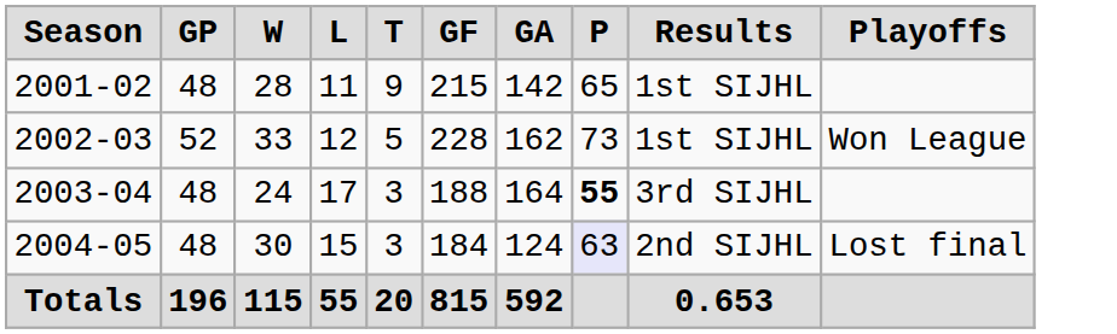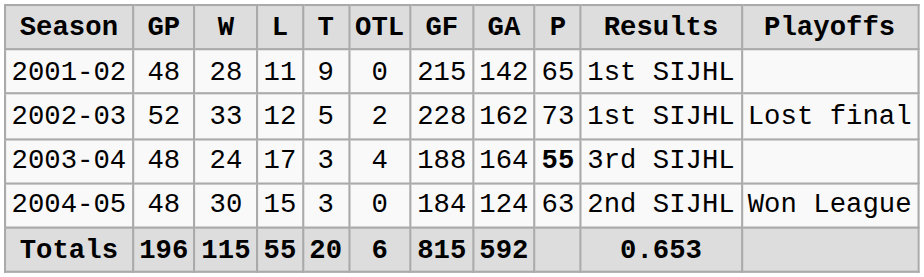+ column: OTL | 0 | 2 | 4 | 0 | 6
2002-03 | Playoffs: Won League -> Lost final
2004-05 | P: lavender background -> no background
2004-05 | Playoffs: Lost final -> Won League
